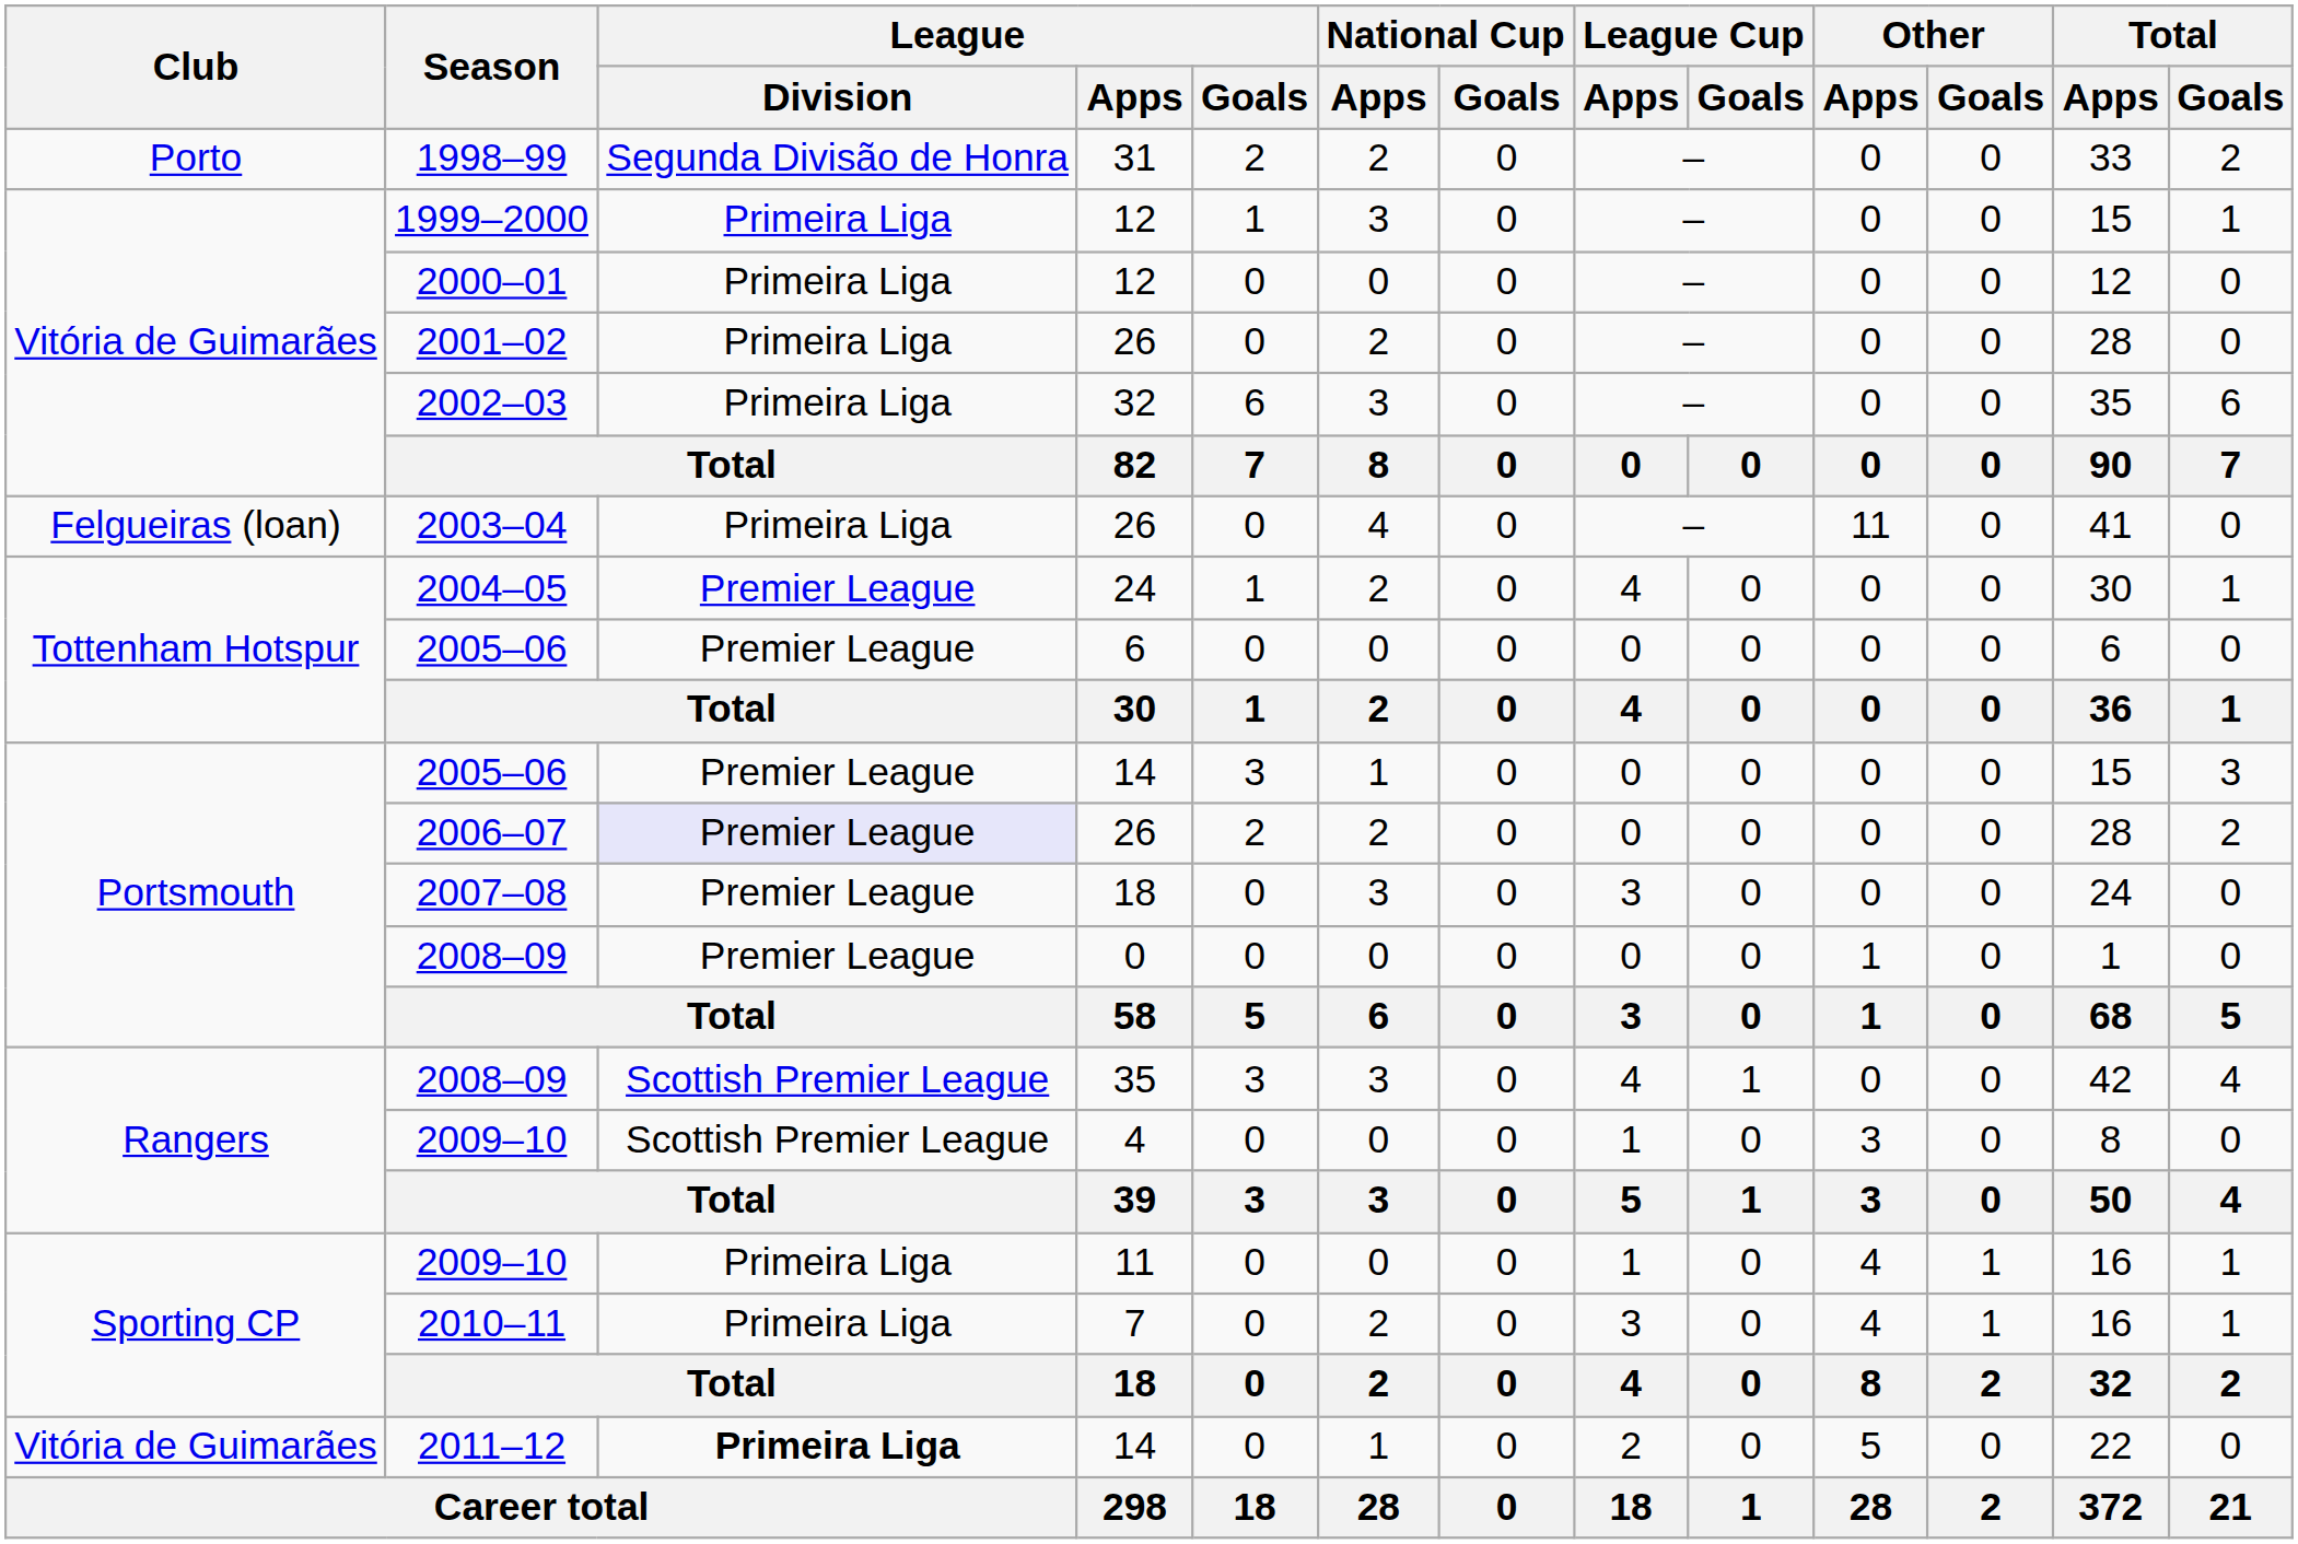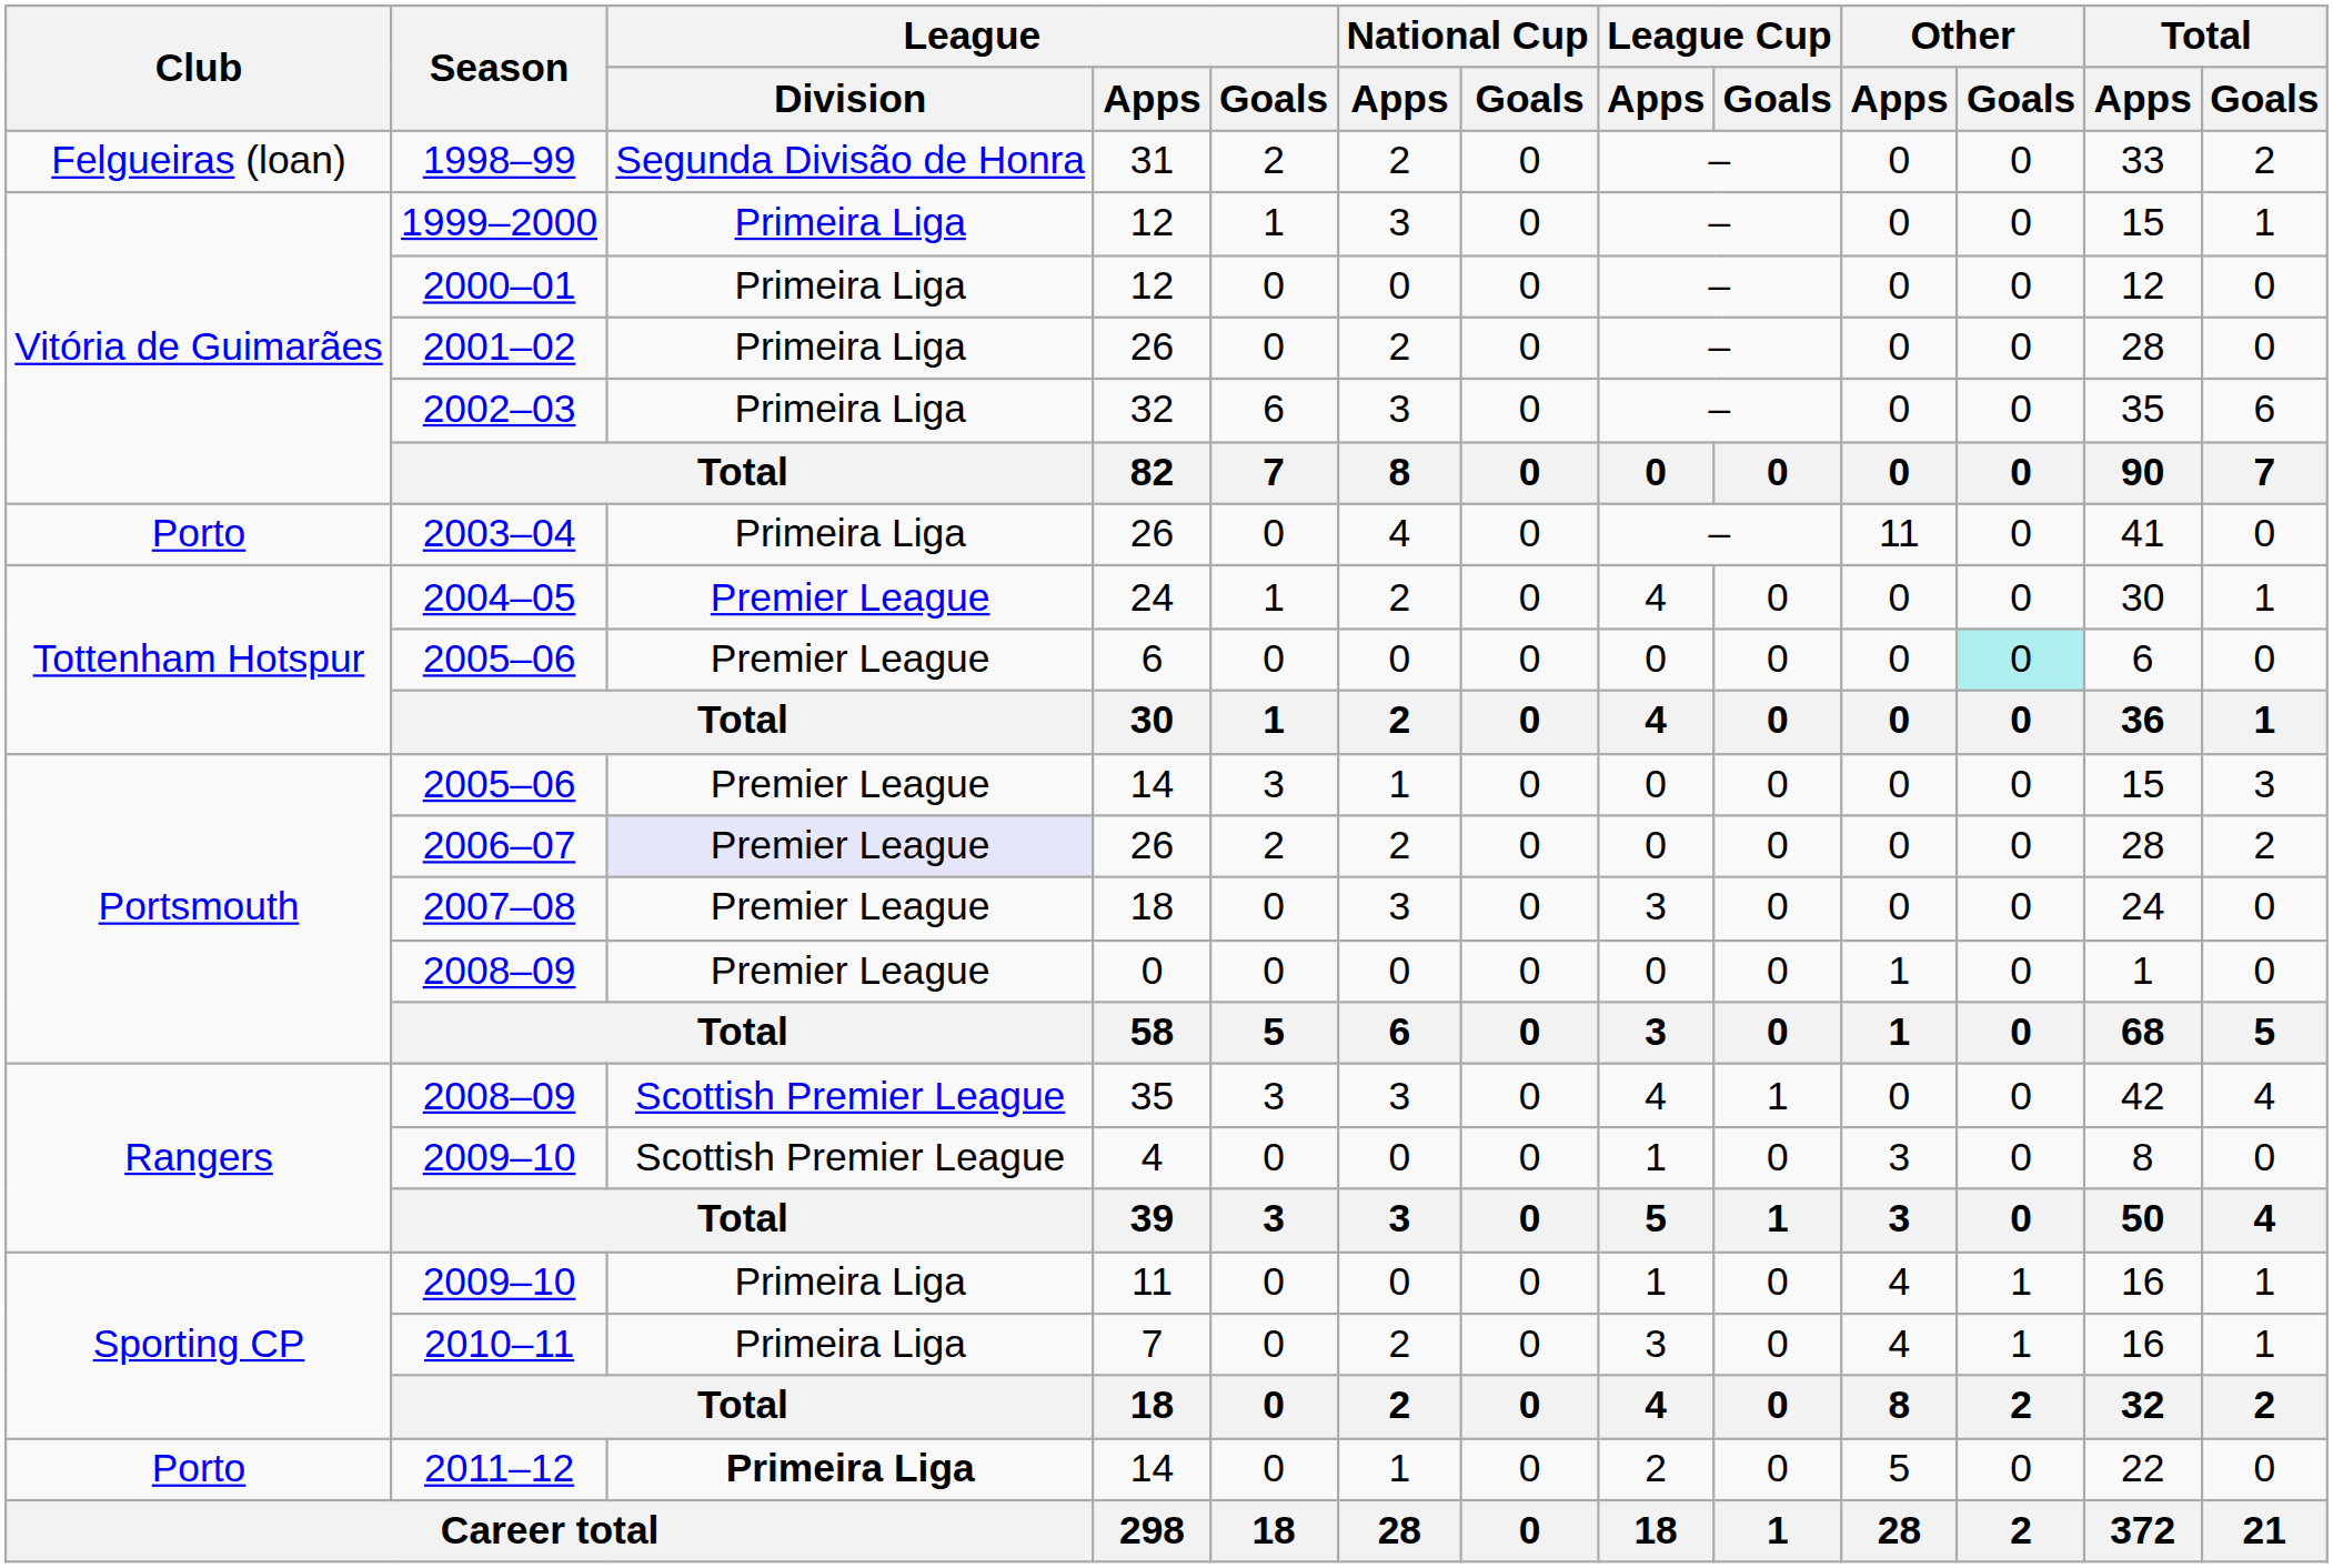1998–99 | Club: Porto -> Felgueiras (loan)
2003–04 | Club: Felgueiras (loan) -> Porto
2005–06 / 6 | Other / Goals: no background -> paleturquoise background
2011–12 | Club: Vitória de Guimarães -> Porto
